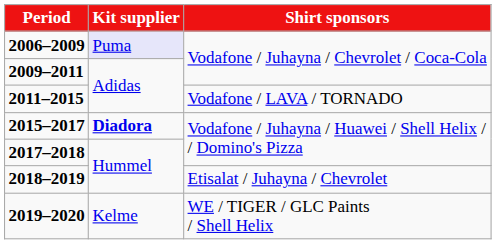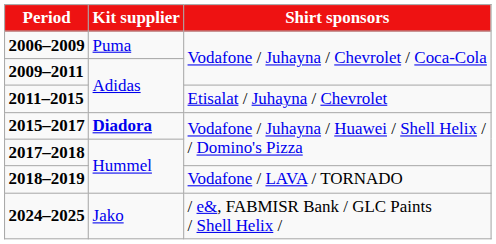2006–2009 | Kit supplier: lavender background -> no background
2011–2015 | Shirt sponsors: Vodafone / LAVA / TORNADO -> Etisalat / Juhayna / Chevrolet
2018–2019 | Shirt sponsors: Etisalat / Juhayna / Chevrolet -> Vodafone / LAVA / TORNADO
- row: 2019–2020 | Kelme | WE / TIGER / GLC Paints / Shell Helix
+ row: 2024–2025 | Jako | / e&, FABMISR Bank / GLC Paints / Shell Helix /
